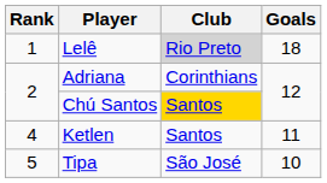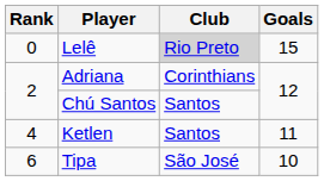Lelê | Rank: 1 -> 0
Lelê | Goals: 18 -> 15
Chú Santos | Club: gold background -> no background
Tipa | Rank: 5 -> 6
